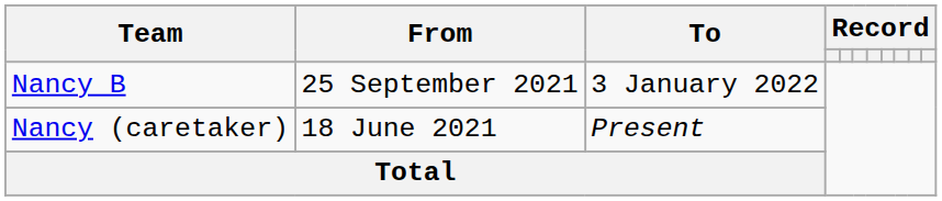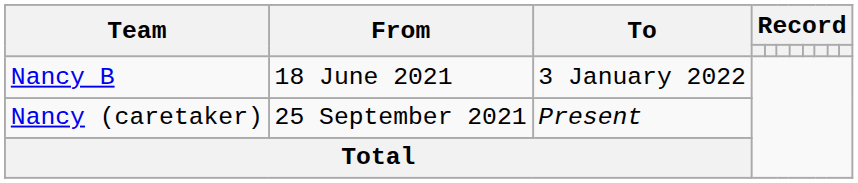Nancy B | From: 25 September 2021 -> 18 June 2021
Nancy (caretaker) | From: 18 June 2021 -> 25 September 2021
